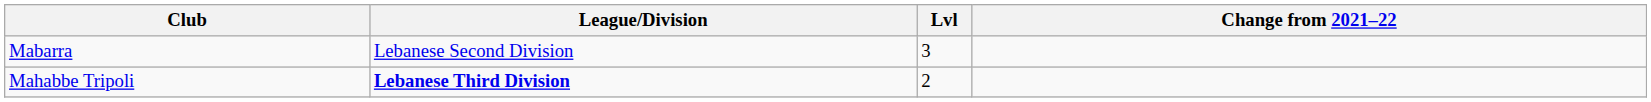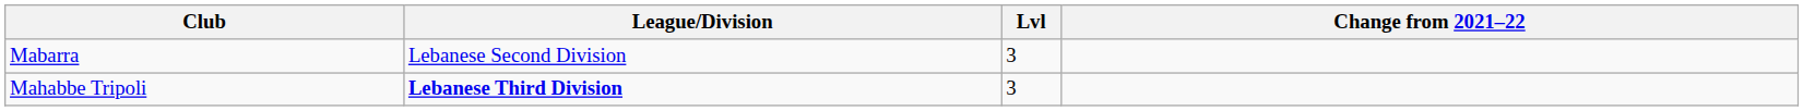Mahabbe Tripoli | Lvl: 2 -> 3
